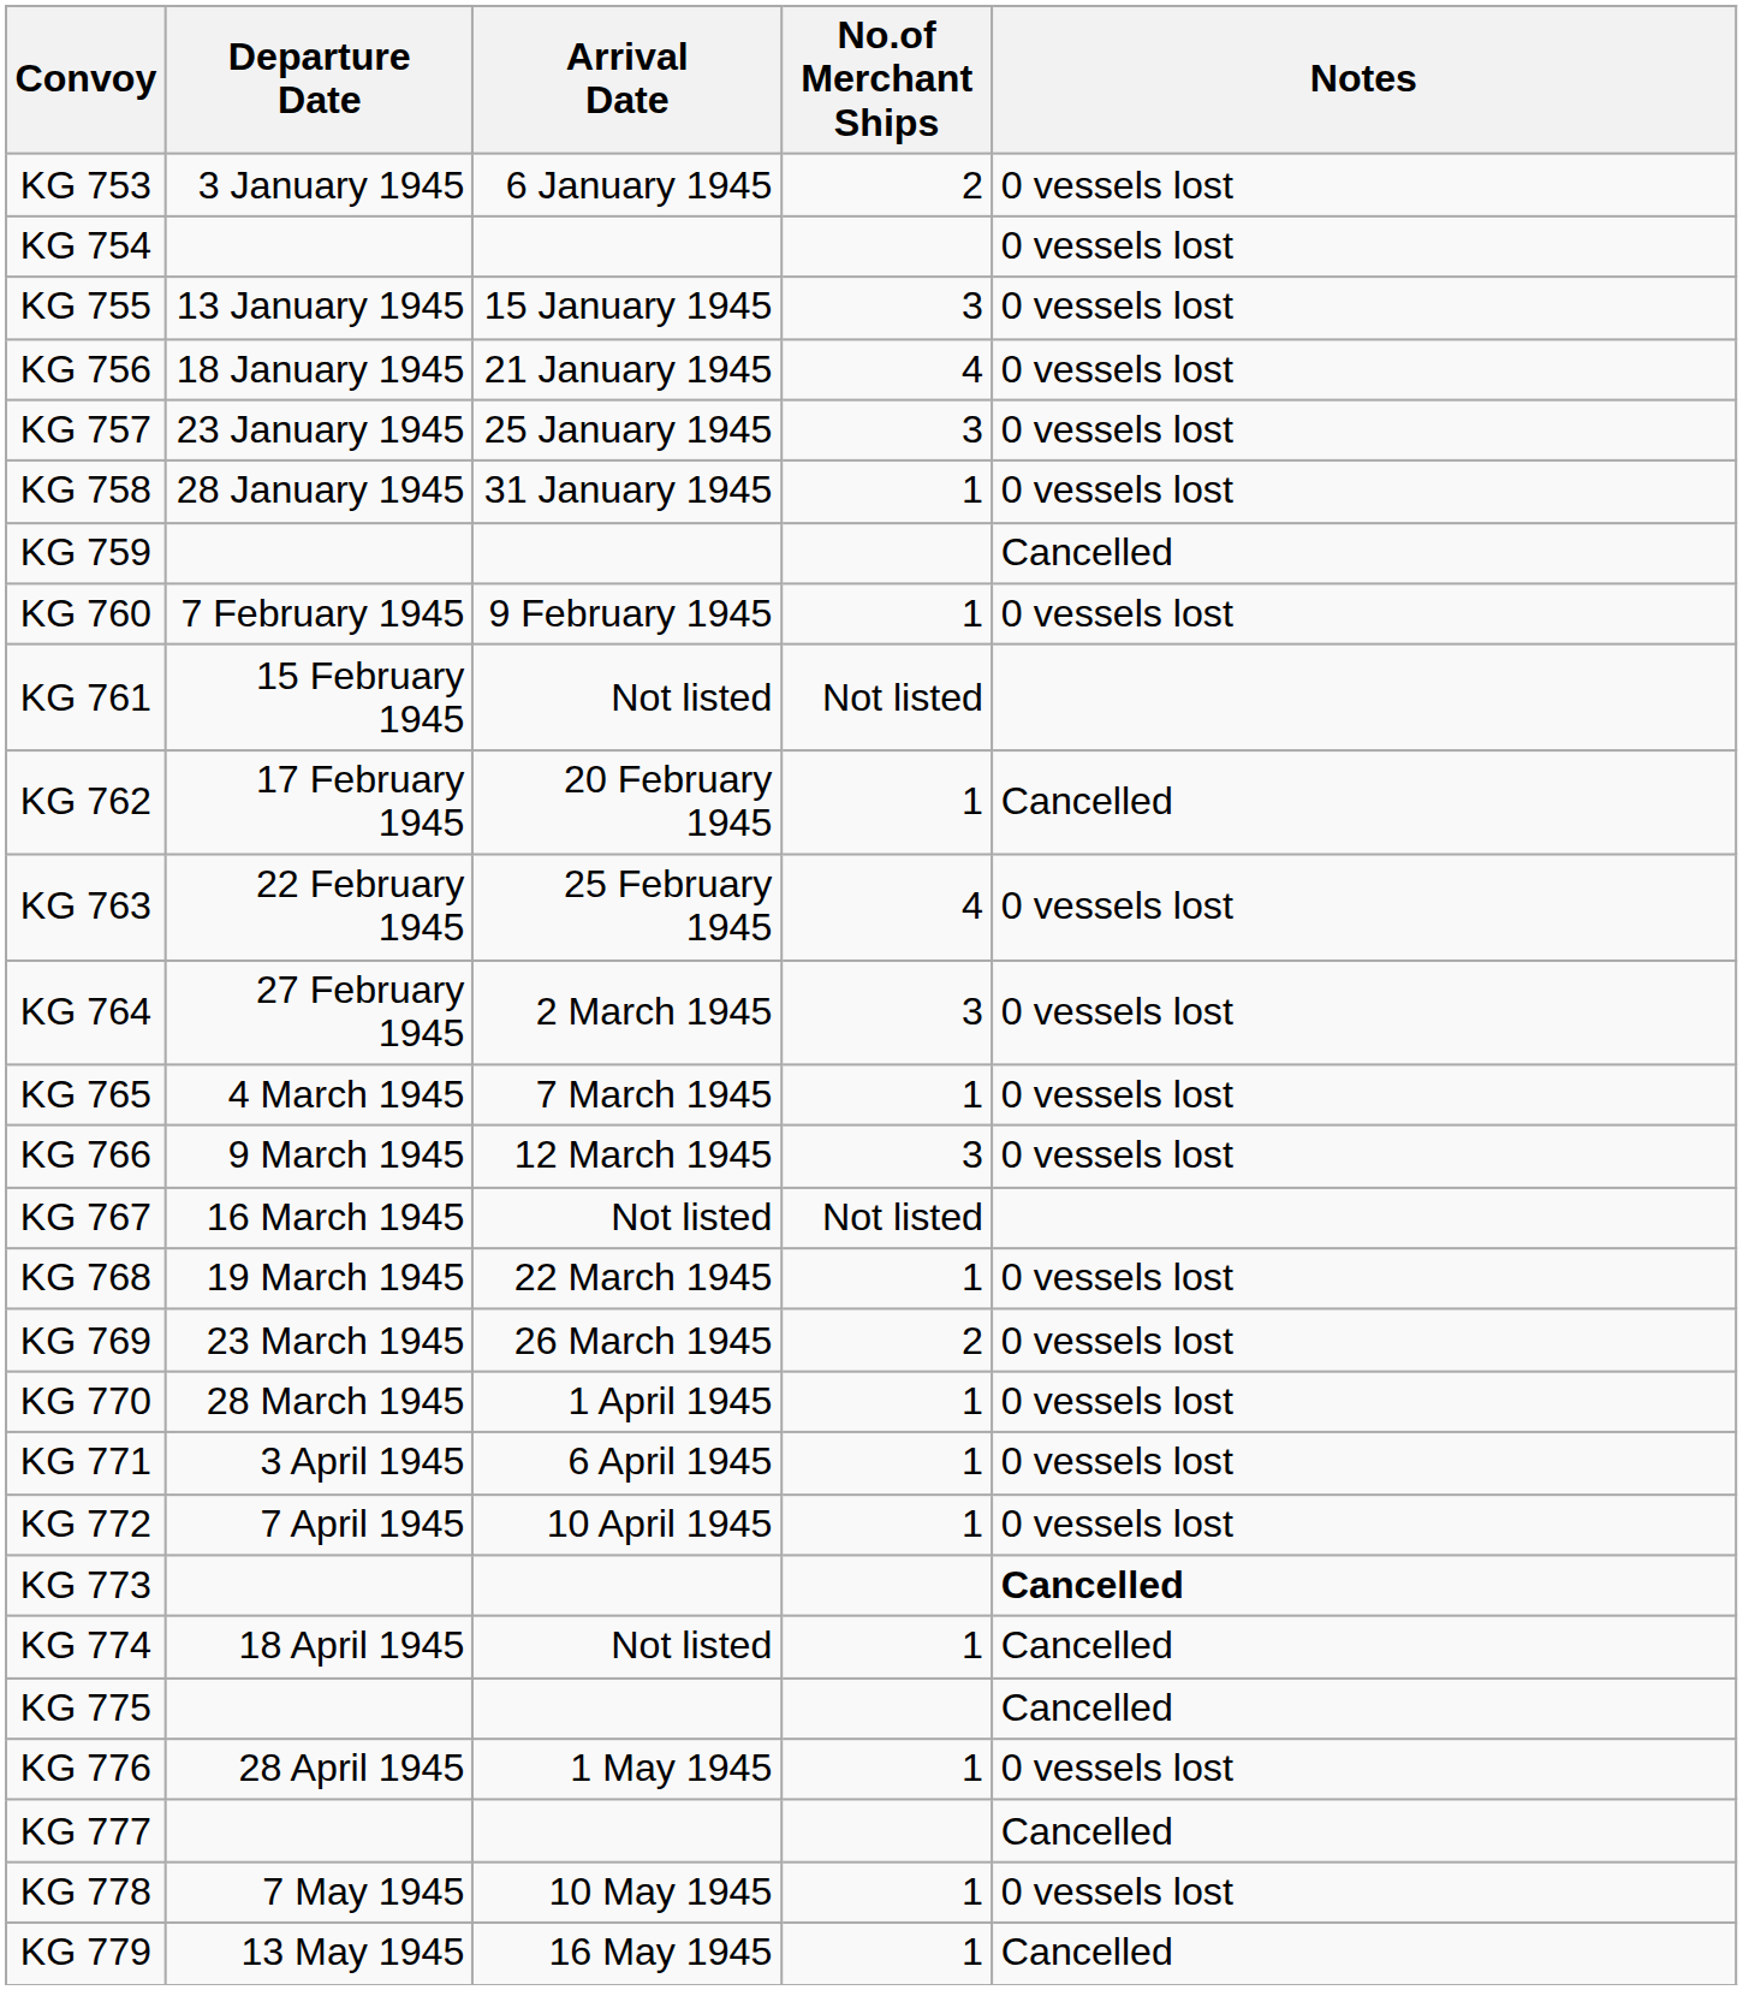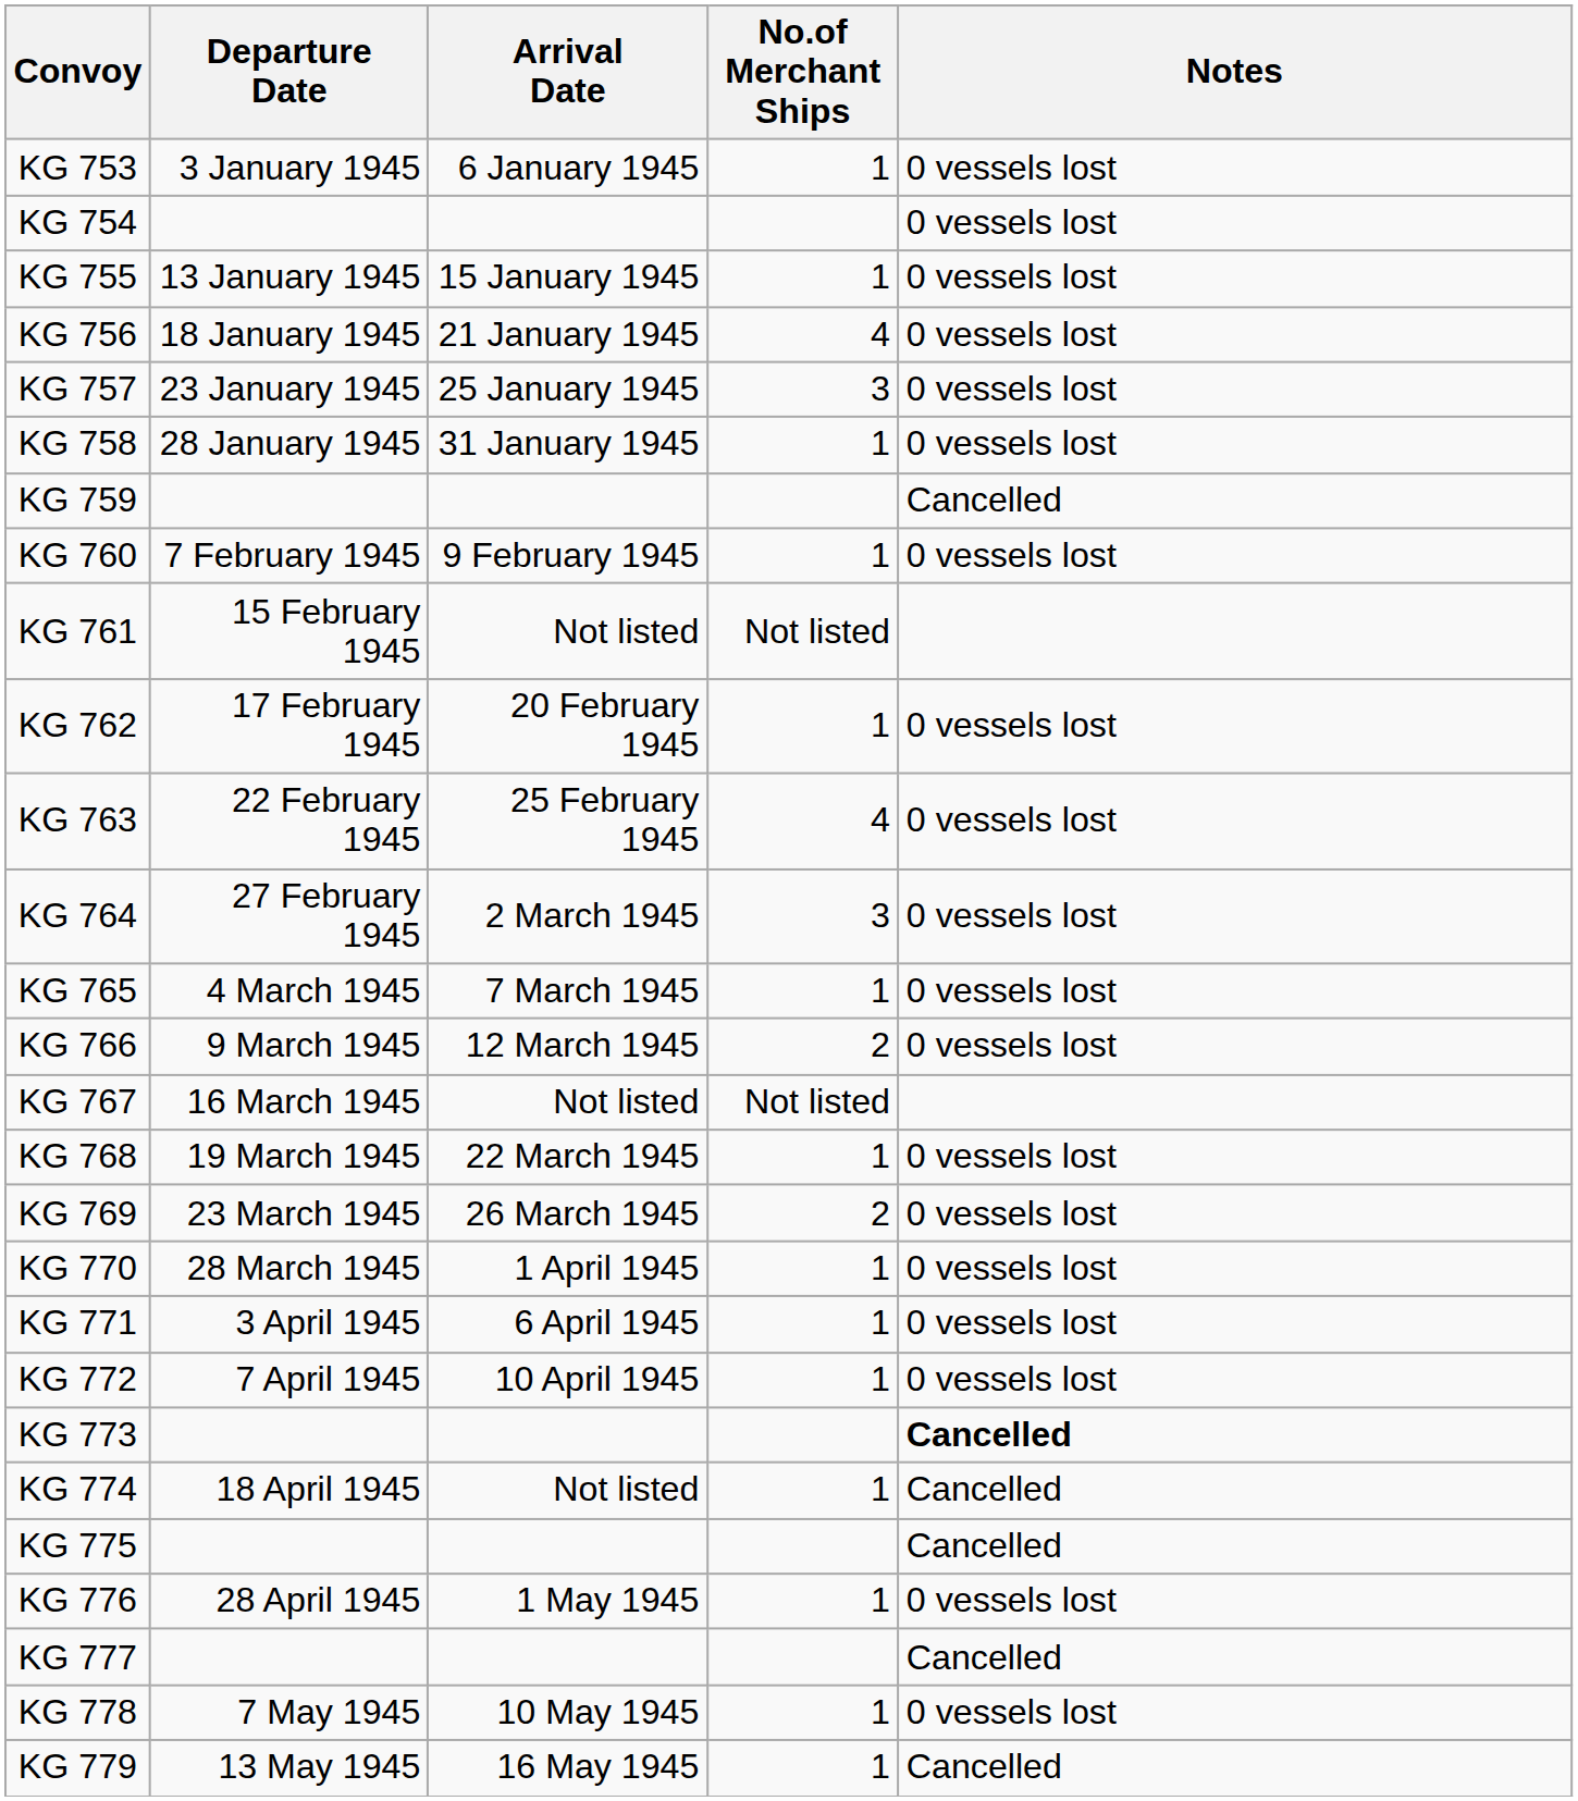KG 753 | No.of Merchant Ships: 2 -> 1
KG 755 | No.of Merchant Ships: 3 -> 1
KG 762 | Notes: Cancelled -> 0 vessels lost
KG 766 | No.of Merchant Ships: 3 -> 2
